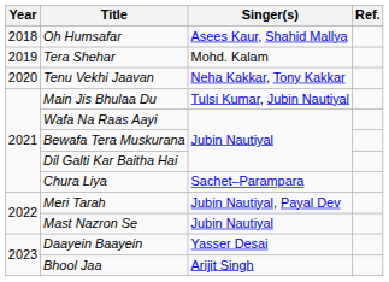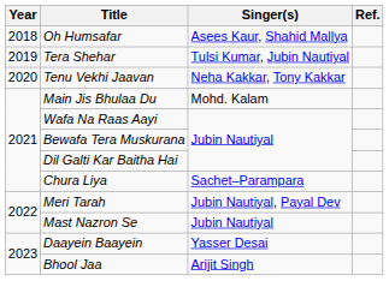Tera Shehar | Singer(s): Mohd. Kalam -> Tulsi Kumar, Jubin Nautiyal
Main Jis Bhulaa Du | Singer(s): Tulsi Kumar, Jubin Nautiyal -> Mohd. Kalam
